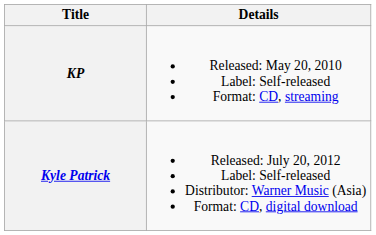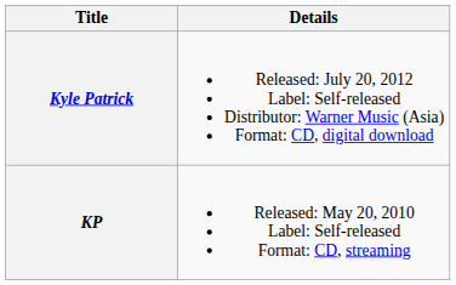rows swapped: KP <-> Kyle Patrick
